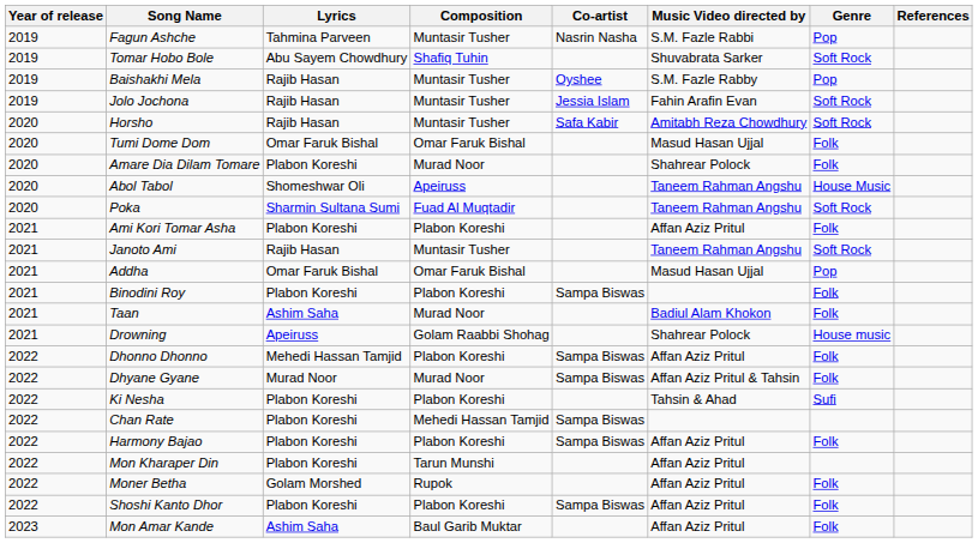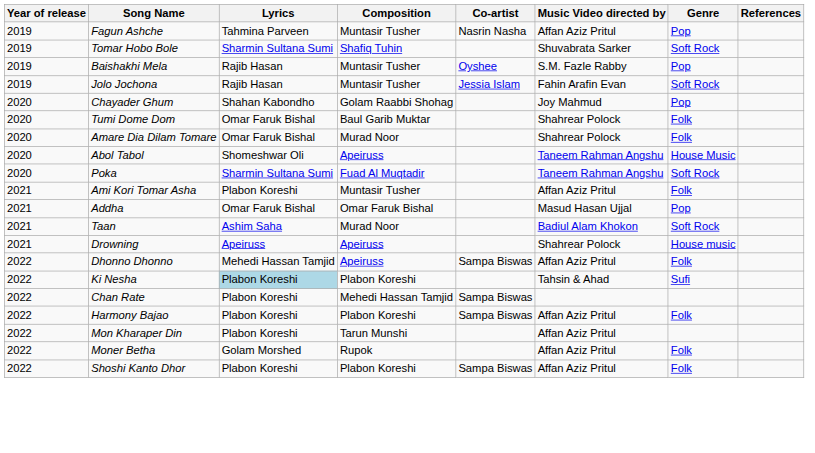Fagun Ashche | Music Video directed by: S.M. Fazle Rabbi -> Affan Aziz Pritul
Tomar Hobo Bole | Lyrics: Abu Sayem Chowdhury -> Sharmin Sultana Sumi
+ row: 2020 | Chayader Ghum | Shahan Kabondho | Golam Raabbi Shohag | Joy Mahmud | Pop
- row: 2020 | Horsho | Rajib Hasan | Muntasir Tusher | Safa Kabir | Amitabh Reza Chowdhury | Soft Rock
Tumi Dome Dom | Composition: Omar Faruk Bishal -> Baul Garib Muktar
Tumi Dome Dom | Music Video directed by: Masud Hasan Ujjal -> Shahrear Polock
Amare Dia Dilam Tomare | Lyrics: Plabon Koreshi -> Omar Faruk Bishal
Ami Kori Tomar Asha | Composition: Plabon Koreshi -> Muntasir Tusher
- row: 2021 | Janoto Ami | Rajib Hasan | Muntasir Tusher | Taneem Rahman Angshu | Soft Rock
- row: 2021 | Binodini Roy | Plabon Koreshi | Plabon Koreshi | Sampa Biswas | Folk
Taan | Genre: Folk -> Soft Rock
Drowning | Composition: Golam Raabbi Shohag -> Apeiruss
Dhonno Dhonno | Composition: Plabon Koreshi -> Apeiruss
- row: 2022 | Dhyane Gyane | Murad Noor | Murad Noor | Sampa Biswas | Affan Aziz Pritul & Tahsin | Folk
Ki Nesha | Lyrics: no background -> lightblue background
- row: 2023 | Mon Amar Kande | Ashim Saha | Baul Garib Muktar | Affan Aziz Pritul | Folk
